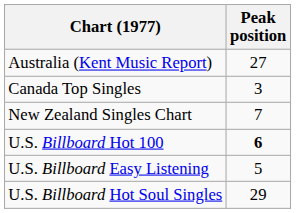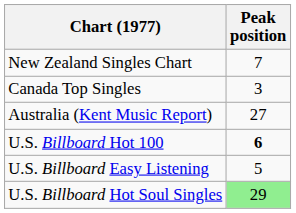rows swapped: Australia (Kent Music Report) <-> New Zealand Singles Chart
U.S. Billboard Hot Soul Singles | Peak position: no background -> lightgreen background
